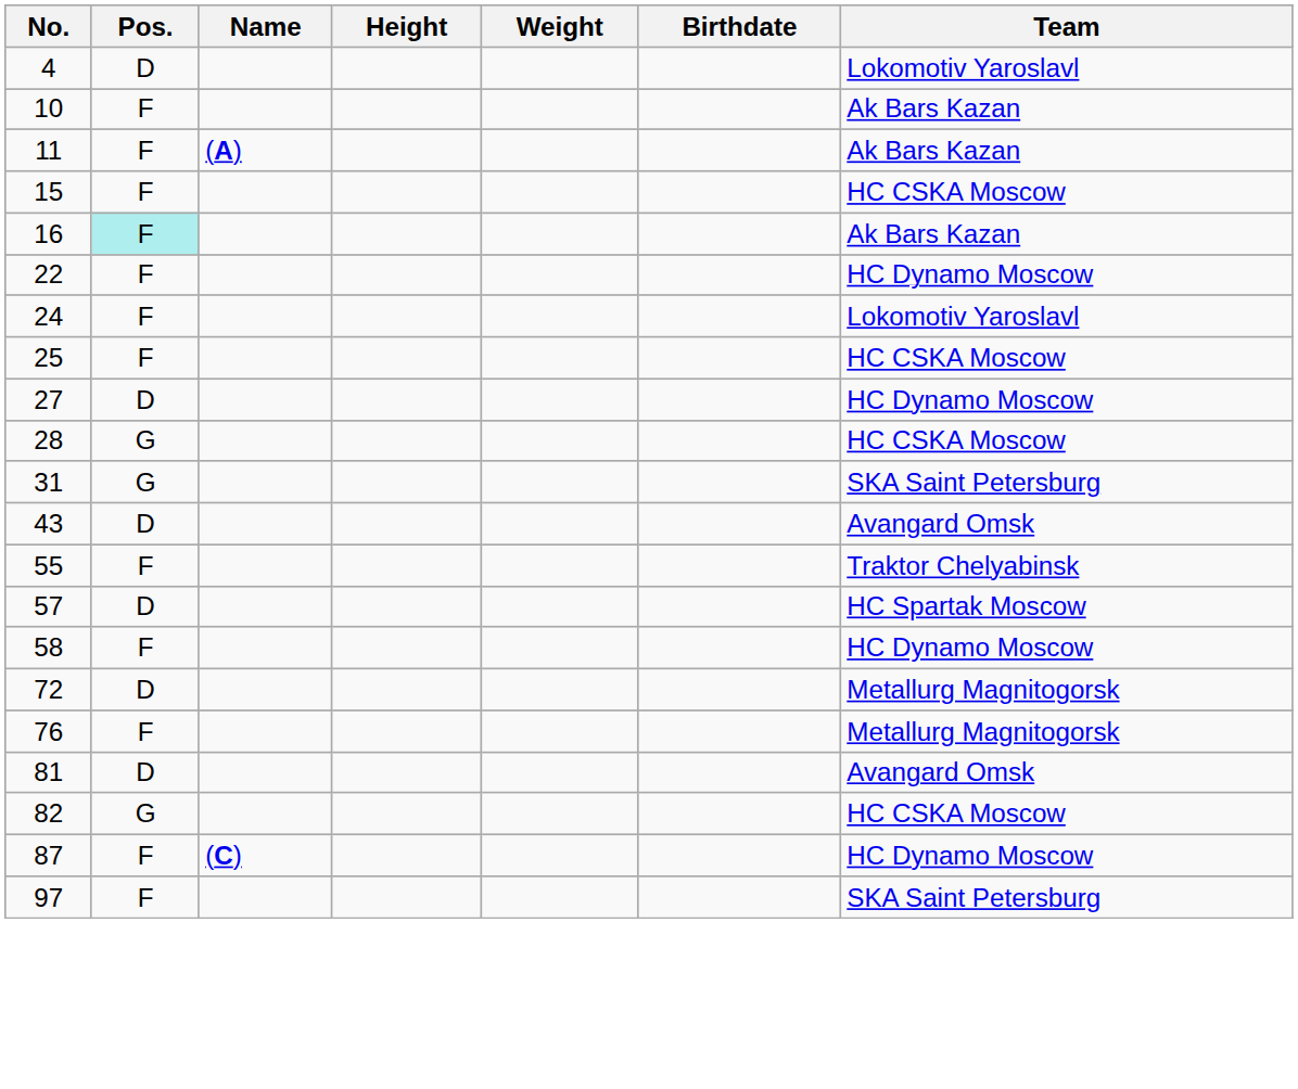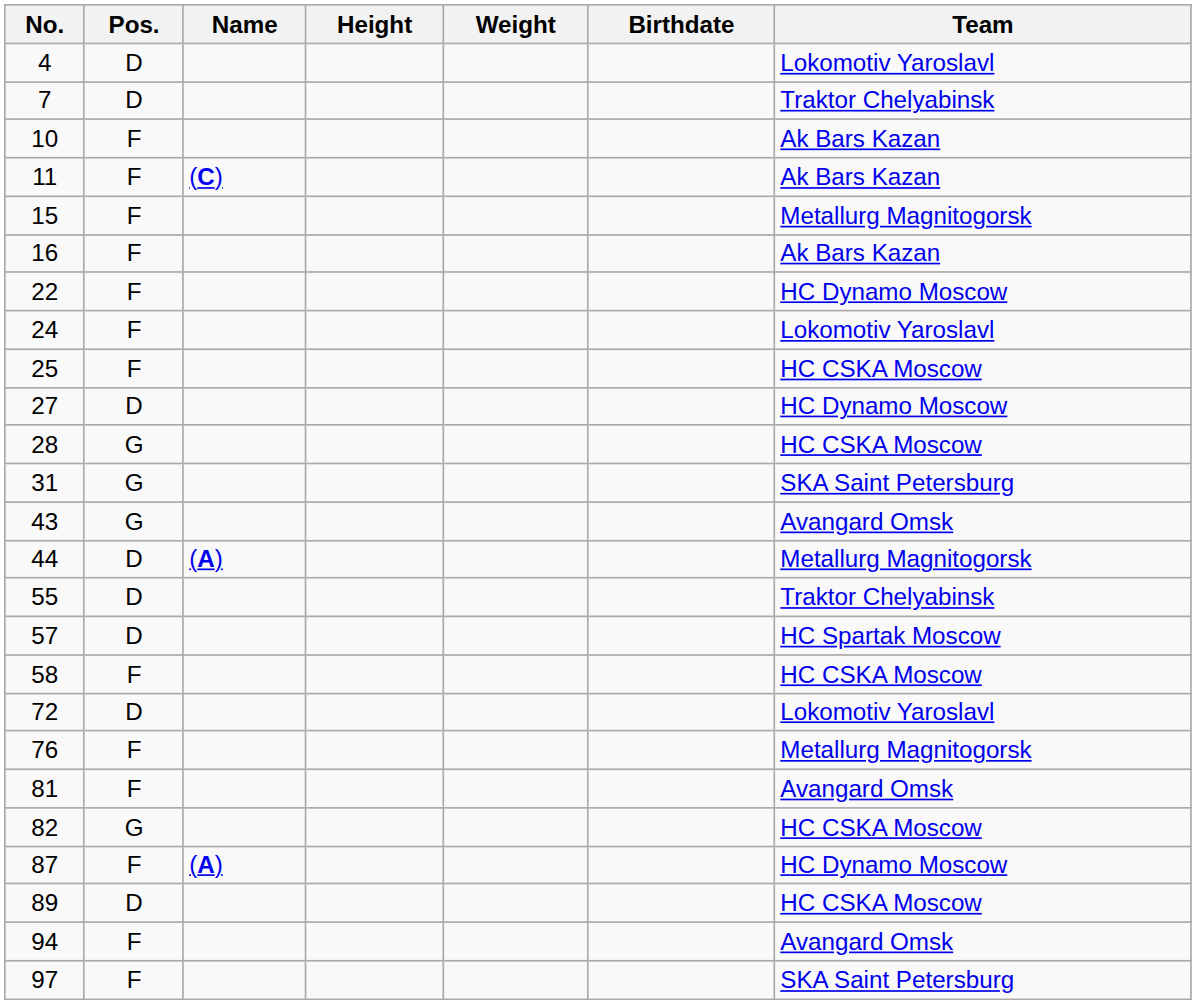+ row: 7 | D | Traktor Chelyabinsk
11 | Name: (A) -> (C)
15 | Team: HC CSKA Moscow -> Metallurg Magnitogorsk
16 | Pos.: paleturquoise background -> no background
43 | Pos.: D -> G
+ row: 44 | D | (A) | Metallurg Magnitogorsk
55 | Pos.: F -> D
58 | Team: HC Dynamo Moscow -> HC CSKA Moscow
72 | Team: Metallurg Magnitogorsk -> Lokomotiv Yaroslavl
81 | Pos.: D -> F
87 | Name: (C) -> (A)
+ row: 89 | D | HC CSKA Moscow
+ row: 94 | F | Avangard Omsk
